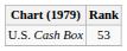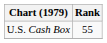U.S. Cash Box | Rank: 53 -> 55
